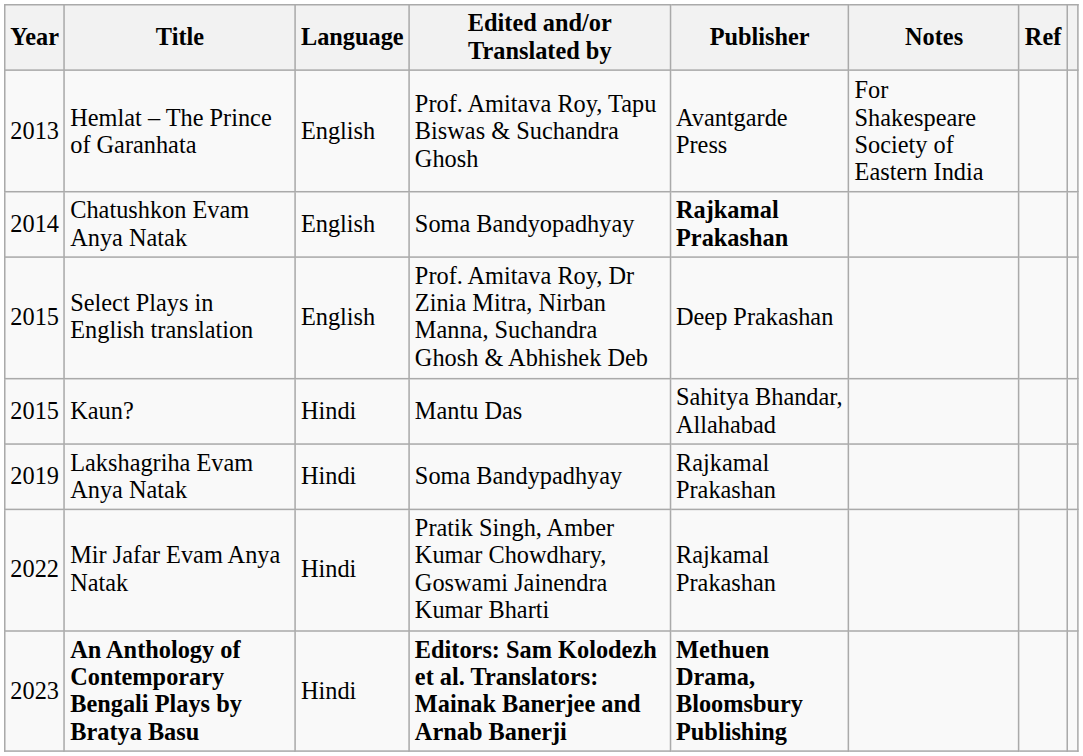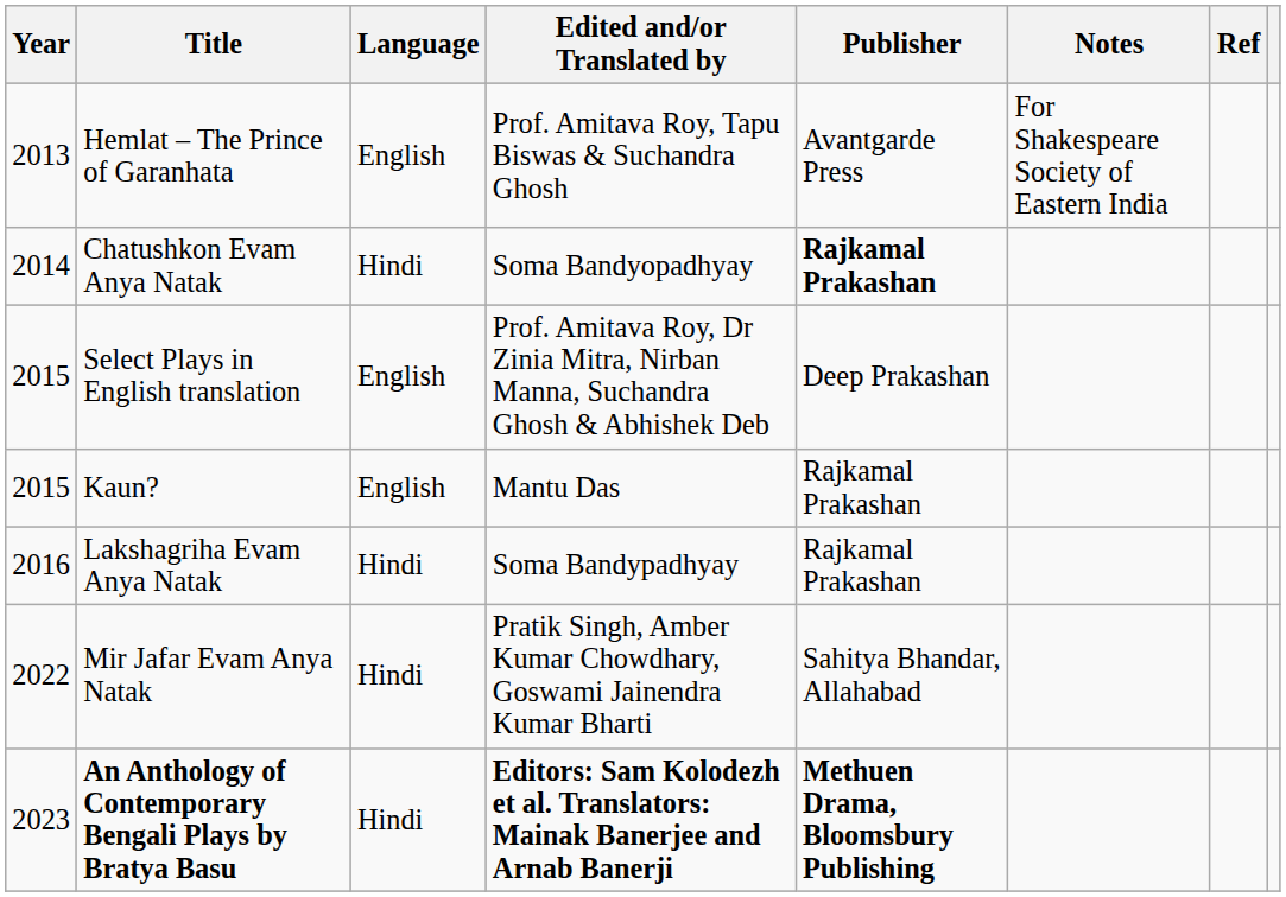Chatushkon Evam Anya Natak | Language: English -> Hindi
Kaun? | Language: Hindi -> English
Kaun? | Publisher: Sahitya Bhandar, Allahabad -> Rajkamal Prakashan
Lakshagriha Evam Anya Natak | Year: 2019 -> 2016
Mir Jafar Evam Anya Natak | Publisher: Rajkamal Prakashan -> Sahitya Bhandar, Allahabad
